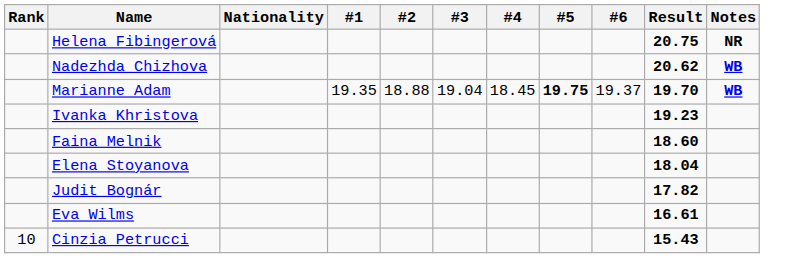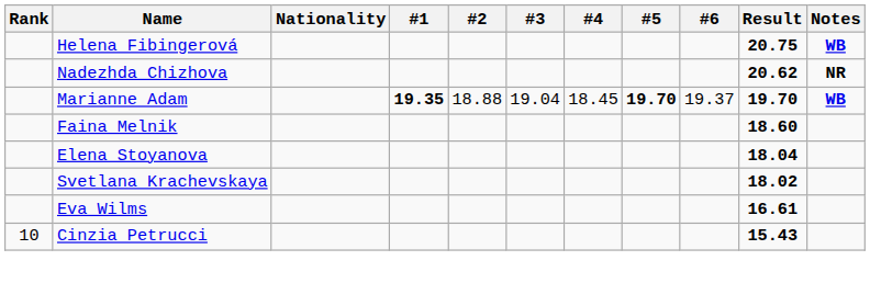Helena Fibingerová | Notes: NR -> WB
Nadezhda Chizhova | Notes: WB -> NR
Marianne Adam | #1: normal -> bold
Marianne Adam | #5: 19.75 -> 19.70
- row: Ivanka Khristova | 19.23
+ row: Svetlana Krachevskaya | 18.02
- row: Judit Bognár | 17.82
